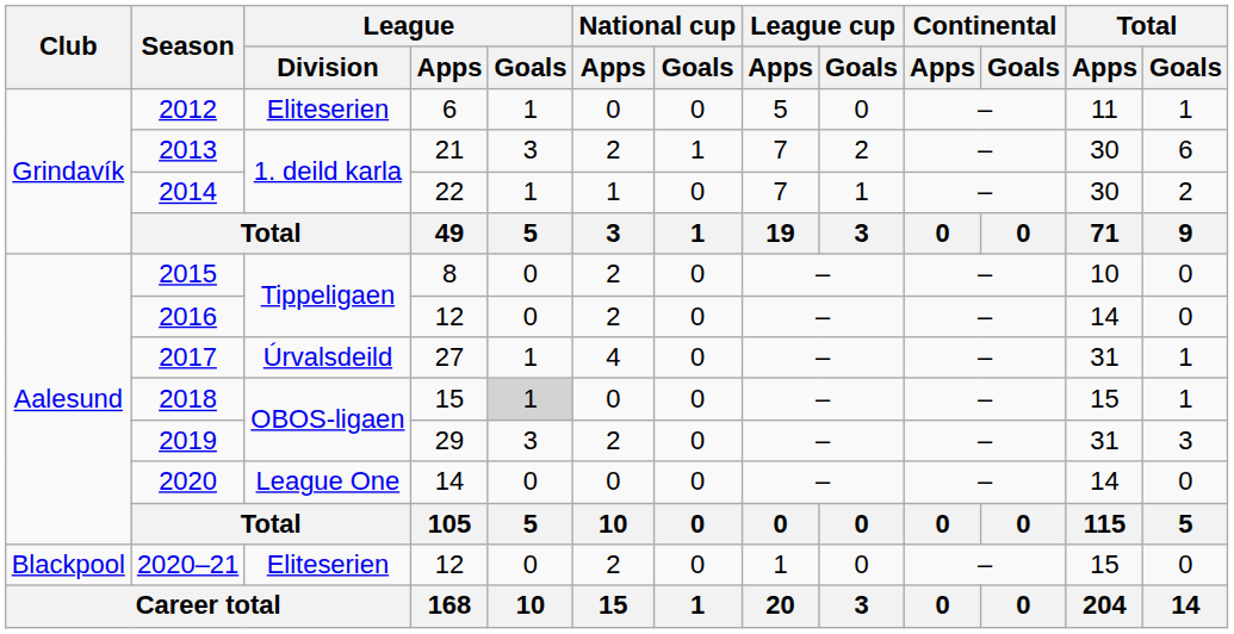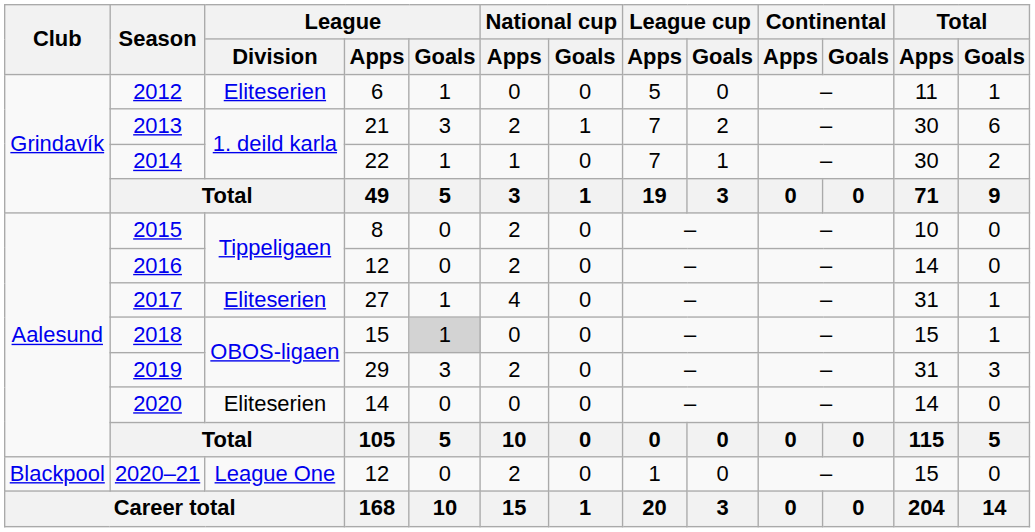2017 | League / Division: Úrvalsdeild -> Eliteserien
2020 | League / Division: League One -> Eliteserien
2020–21 | League / Division: Eliteserien -> League One
